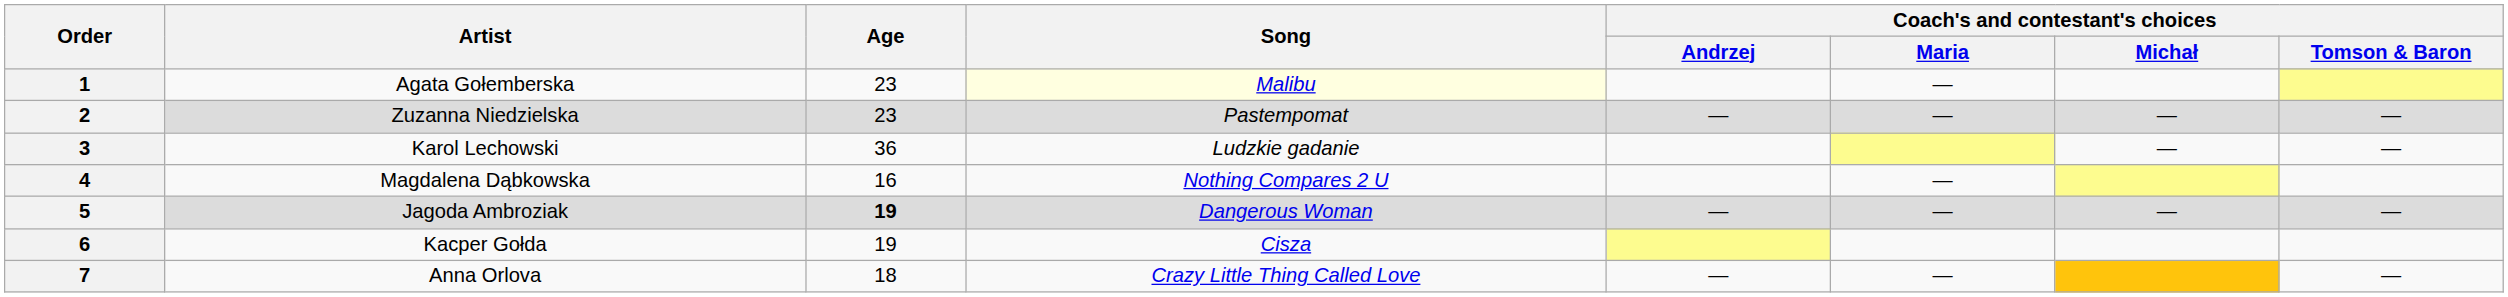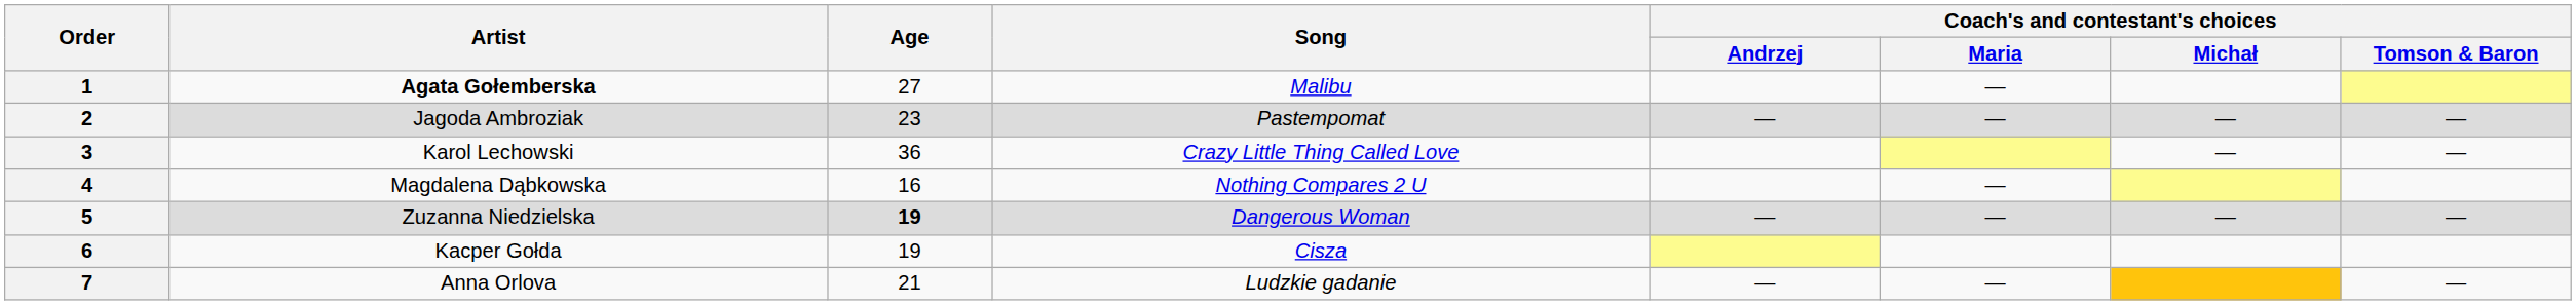1 | Artist: normal -> bold
1 | Age: 23 -> 27
1 | Song: lightyellow background -> no background
2 | Artist: Zuzanna Niedzielska -> Jagoda Ambroziak
3 | Song: Ludzkie gadanie -> Crazy Little Thing Called Love
5 | Artist: Jagoda Ambroziak -> Zuzanna Niedzielska
7 | Age: 18 -> 21
7 | Song: Crazy Little Thing Called Love -> Ludzkie gadanie
